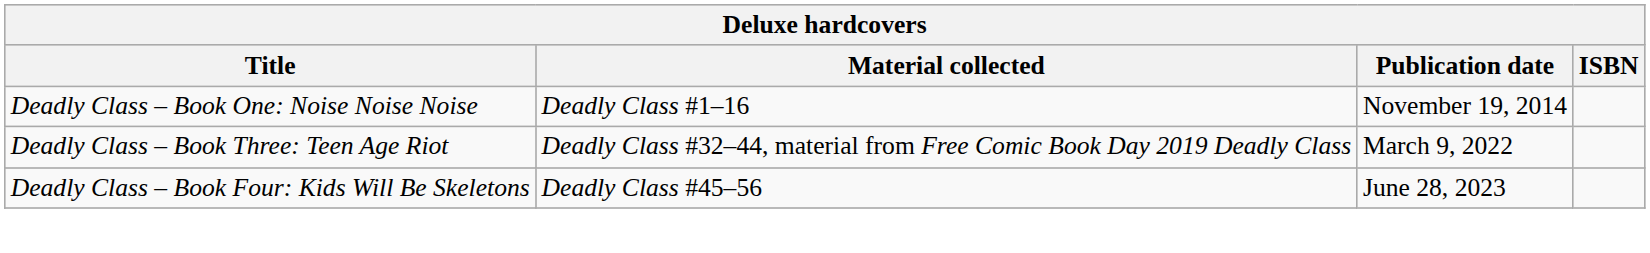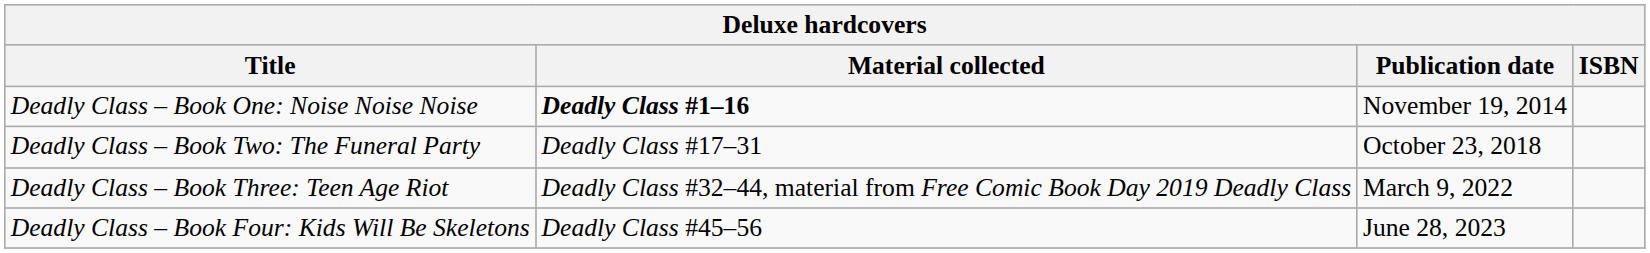Deadly Class – Book One: Noise Noise Noise | Material collected: normal -> bold
+ row: Deadly Class – Book Two: The Funeral Party | Deadly Class #17–31 | October 23, 2018
